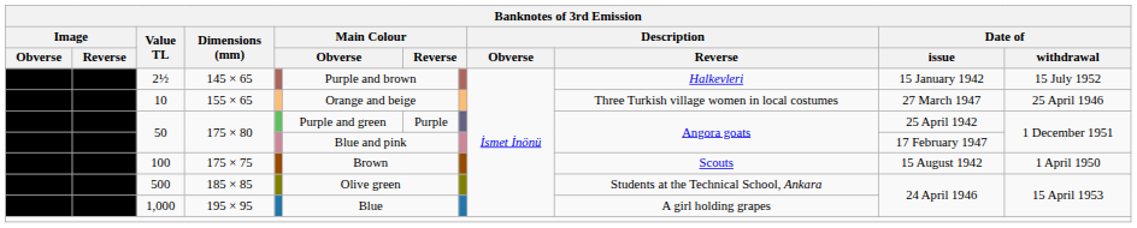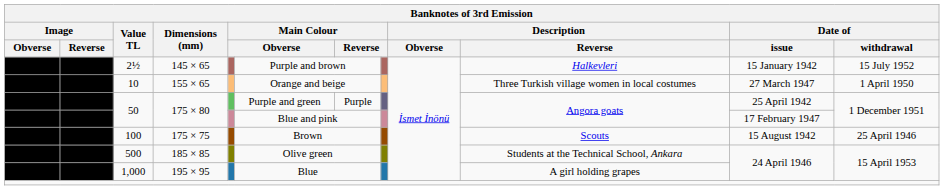10 | Date of / withdrawal: 25 April 1946 -> 1 April 1950
100 | Date of / withdrawal: 1 April 1950 -> 25 April 1946
